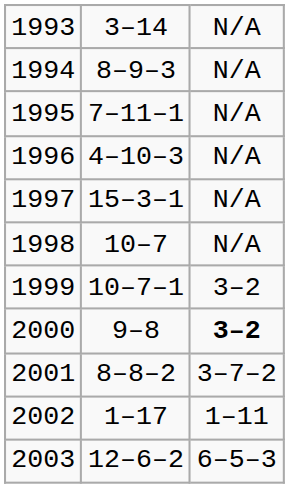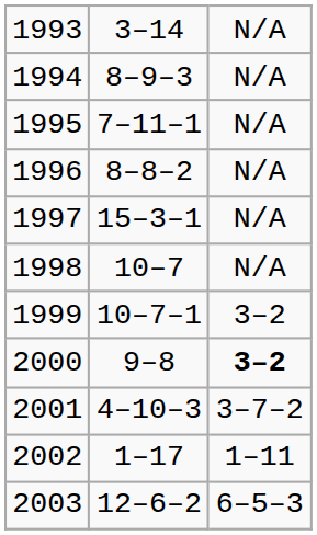1996 | column 2: 4–10–3 -> 8–8–2
2001 | column 2: 8–8–2 -> 4–10–3
